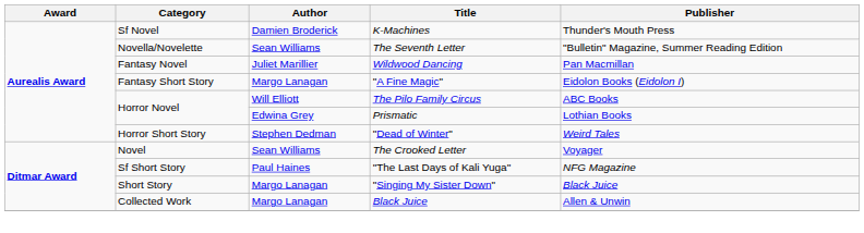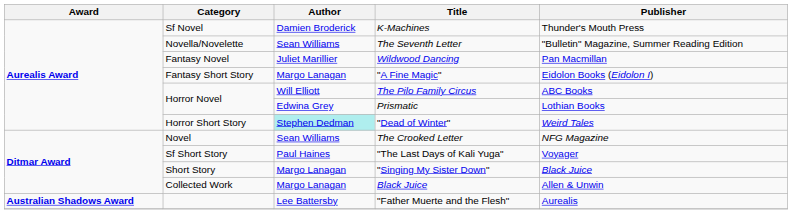"Dead of Winter" | Author: no background -> paleturquoise background
The Crooked Letter | Publisher: Voyager -> NFG Magazine
"The Last Days of Kali Yuga" | Publisher: NFG Magazine -> Voyager
+ row: Australian Shadows Award | Lee Battersby | "Father Muerte and the Flesh" | Aurealis
